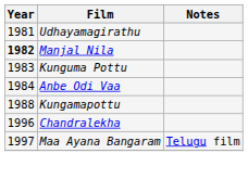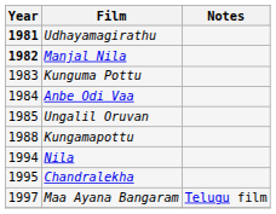Udhayamagirathu | Year: normal -> bold
+ row: 1985 | Ungalil Oruvan
+ row: 1994 | Nila
Chandralekha | Year: 1996 -> 1995
